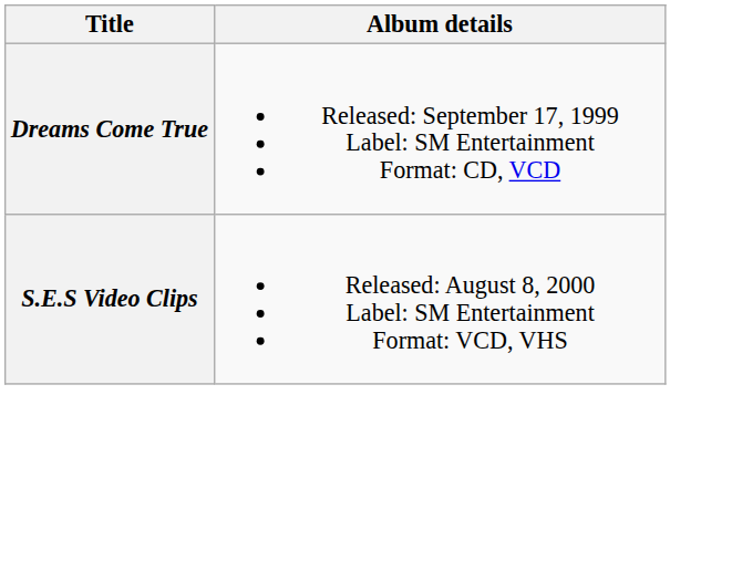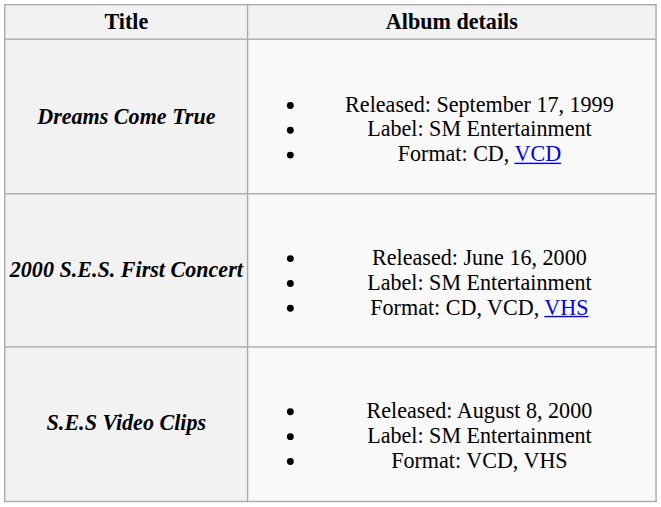+ row: 2000 S.E.S. First Concert | Released: June 16, 2000 Label: SM Entertainment Format: CD, VCD, VHS
